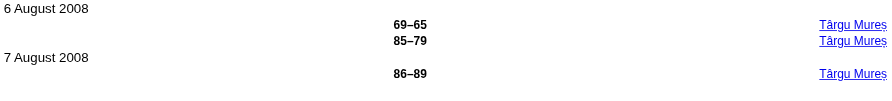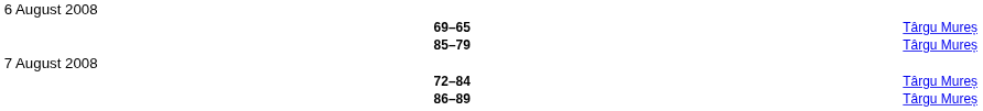+ row: 72–84 | Târgu Mureș
